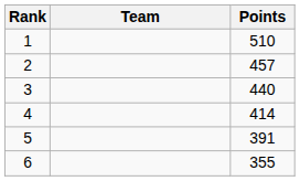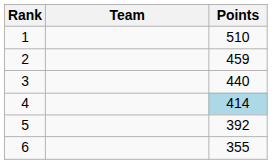2 | Points: 457 -> 459
4 | Points: no background -> lightblue background
5 | Points: 391 -> 392
